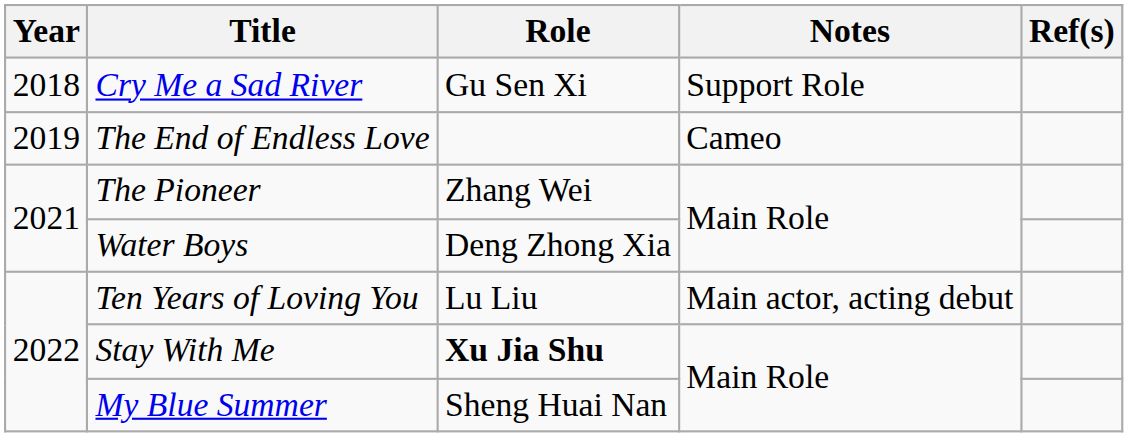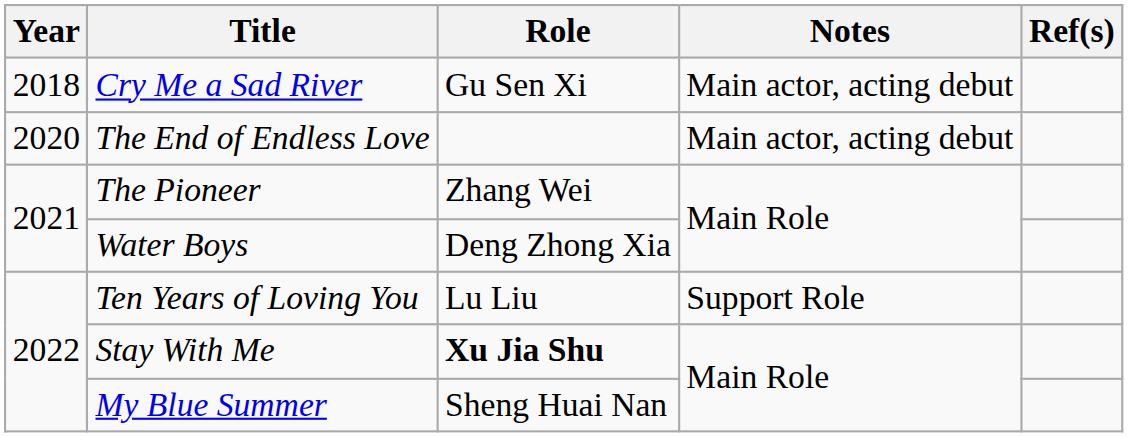Cry Me a Sad River | Notes: Support Role -> Main actor, acting debut
The End of Endless Love | Year: 2019 -> 2020
The End of Endless Love | Notes: Cameo -> Main actor, acting debut
Ten Years of Loving You | Notes: Main actor, acting debut -> Support Role
